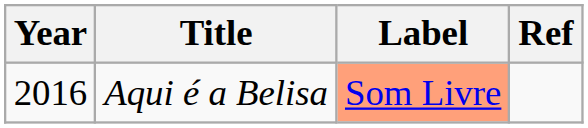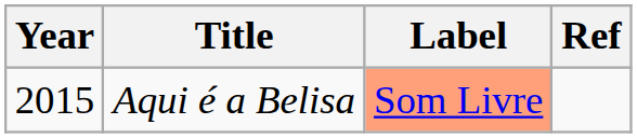Aqui é a Belisa | Year: 2016 -> 2015
